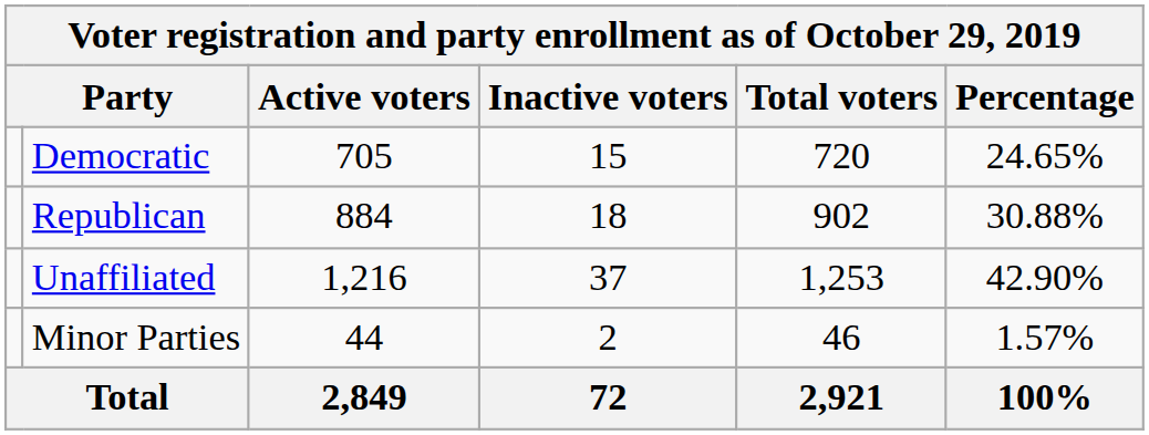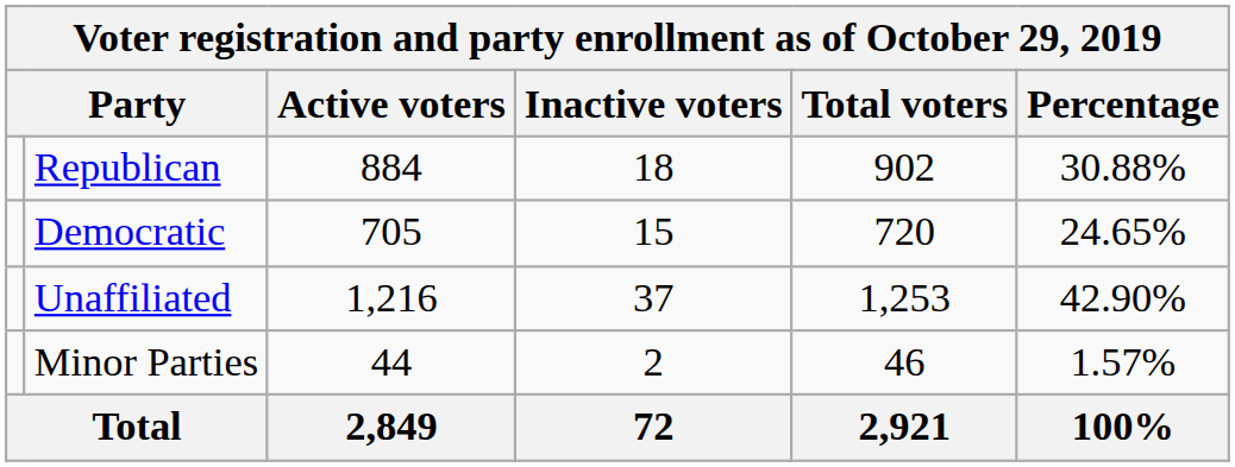rows swapped: Republican <-> Democratic
